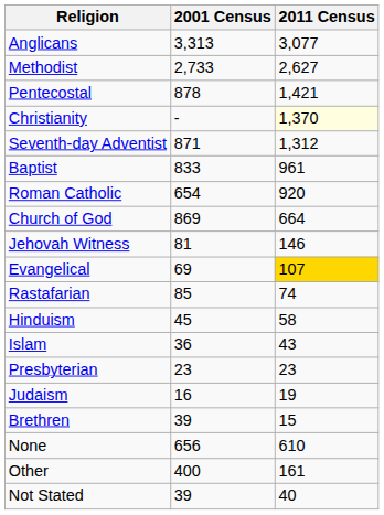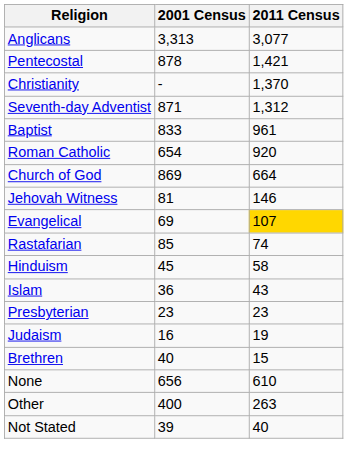- row: Methodist | 2,733 | 2,627
Christianity | 2011 Census: lightyellow background -> no background
Brethren | 2001 Census: 39 -> 40
Other | 2011 Census: 161 -> 263
